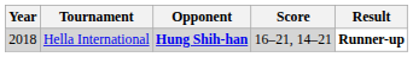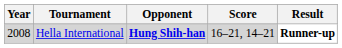Hella International | Year: 2018 -> 2008
